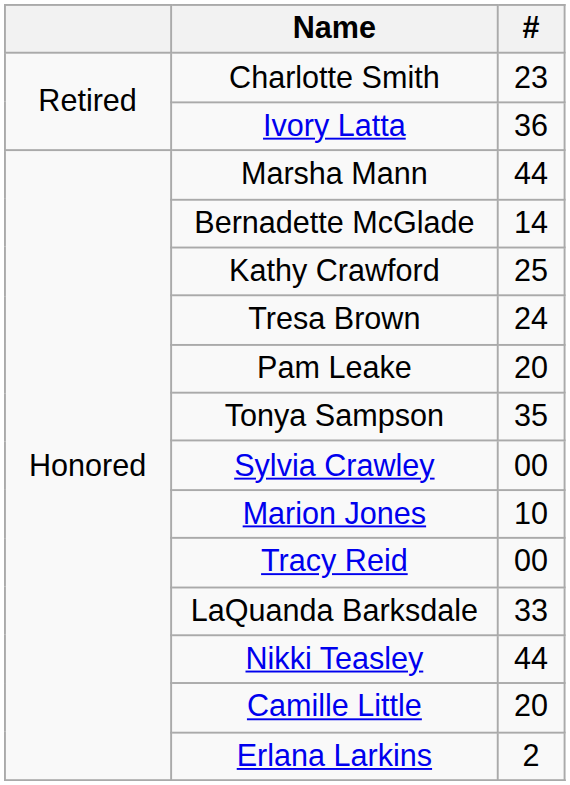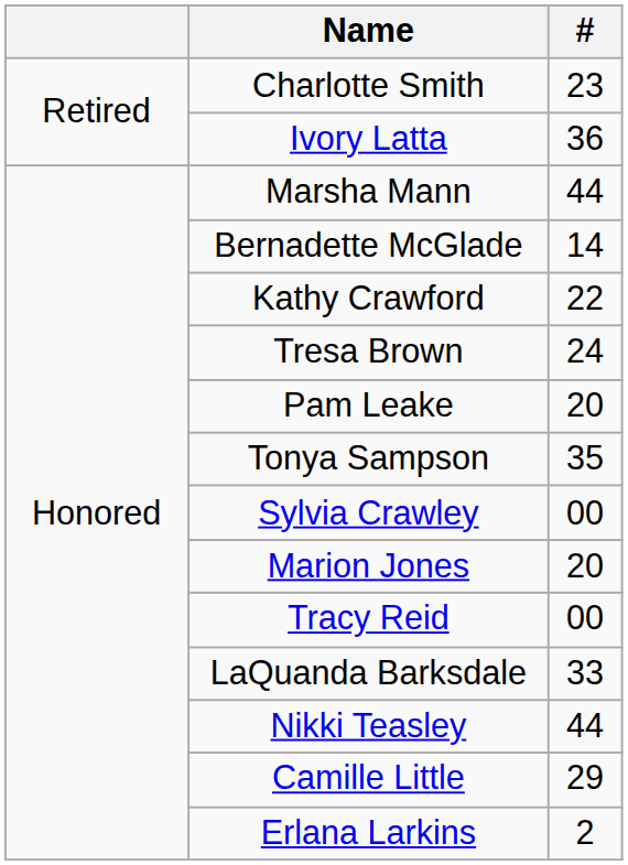Kathy Crawford | #: 25 -> 22
Marion Jones | #: 10 -> 20
Camille Little | #: 20 -> 29
